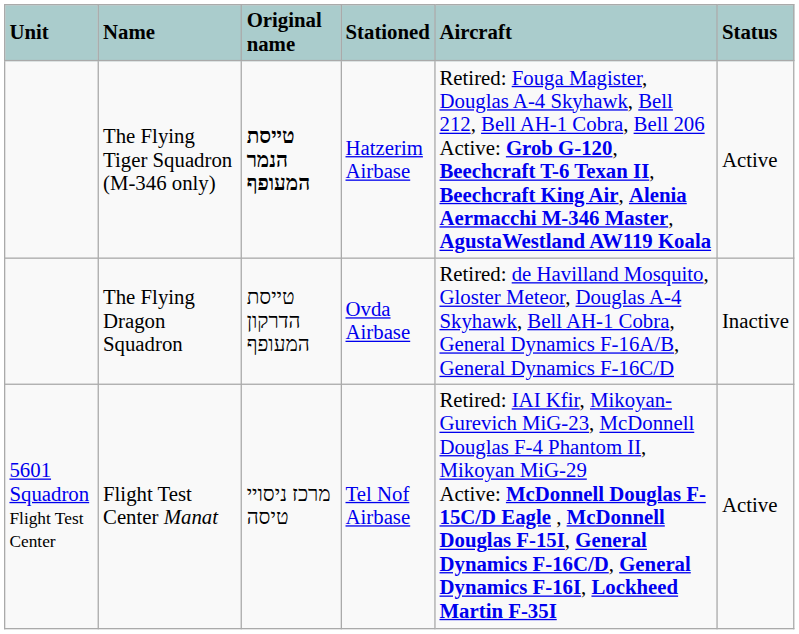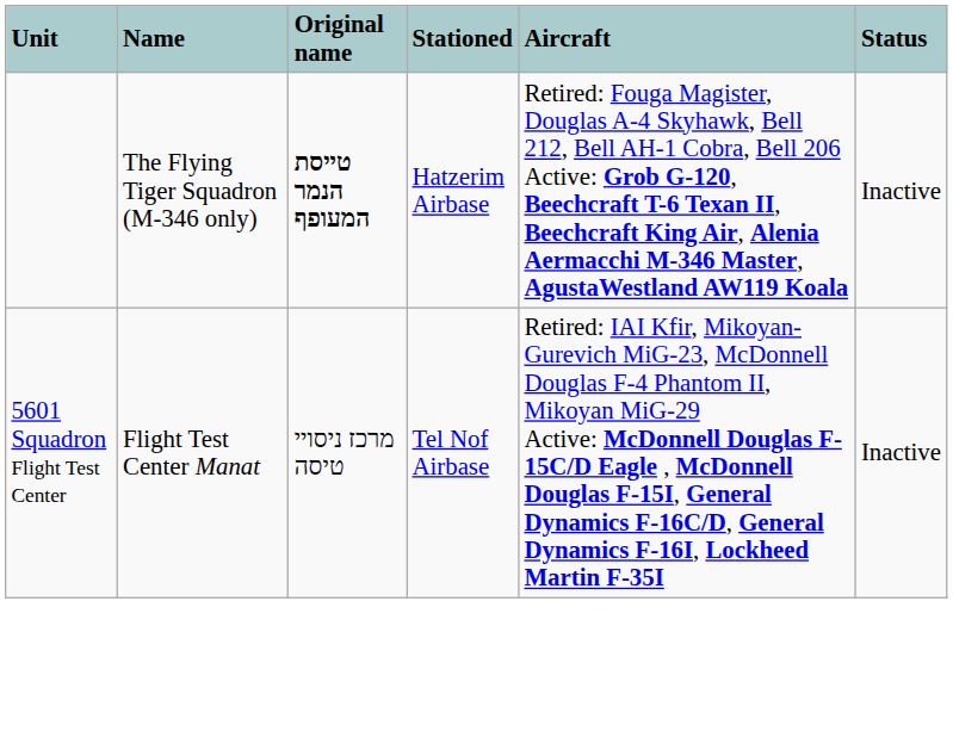The Flying Tiger Squadron (M-346 only) | Status: Active -> Inactive
- row: The Flying Dragon Squadron | טייסת הדרקון המעופף | Ovda Airbase | Retired: de Havilland Mosquito, Gloster Meteor, Douglas A-4 Skyhawk, Bell AH-1 Cobra, General Dynamics F-16A/B, General Dynamics F-16C/D | Inactive
Flight Test Center Manat | Status: Active -> Inactive
